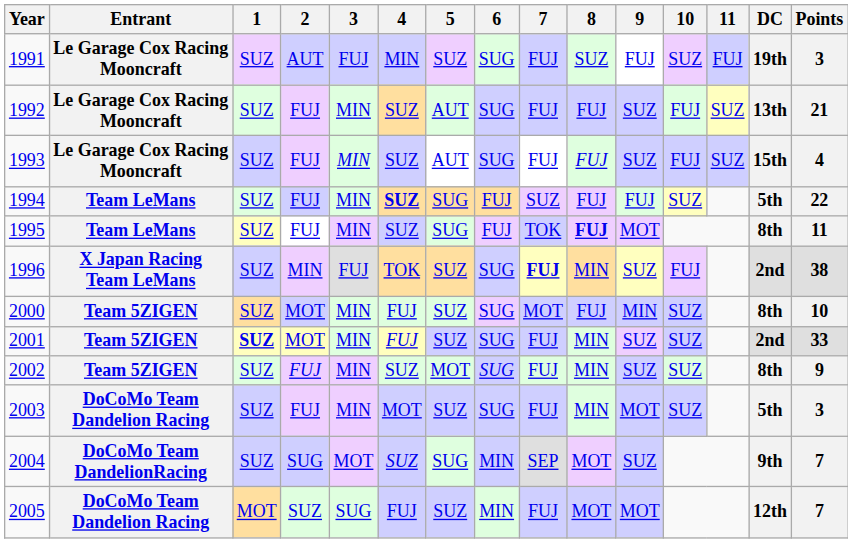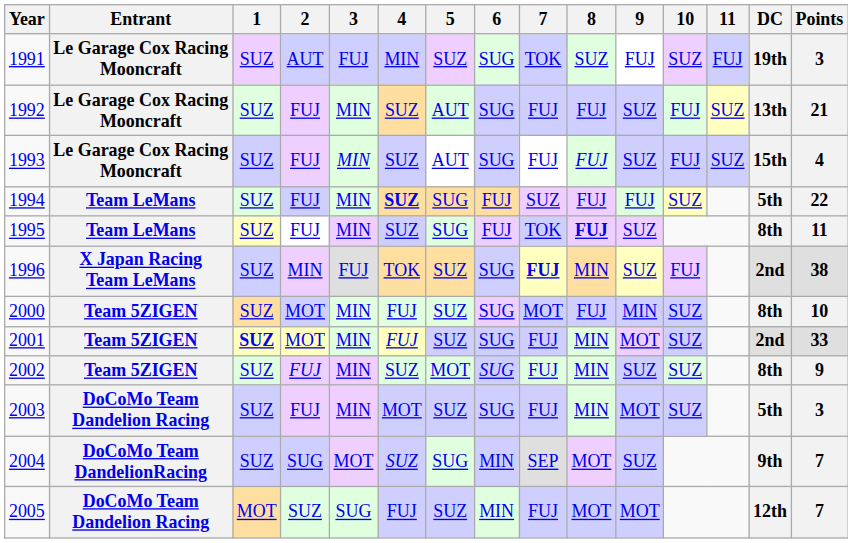1991 | 7: FUJ -> TOK
1995 | 9: MOT -> SUZ
2001 | 9: SUZ -> MOT
